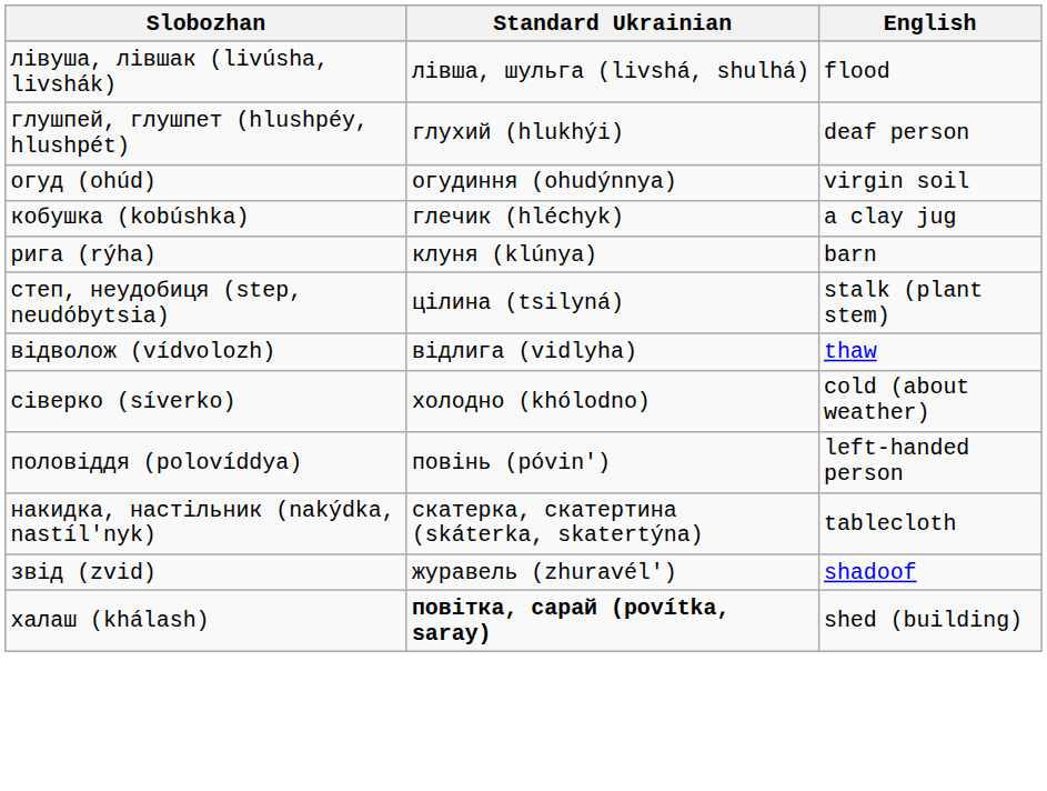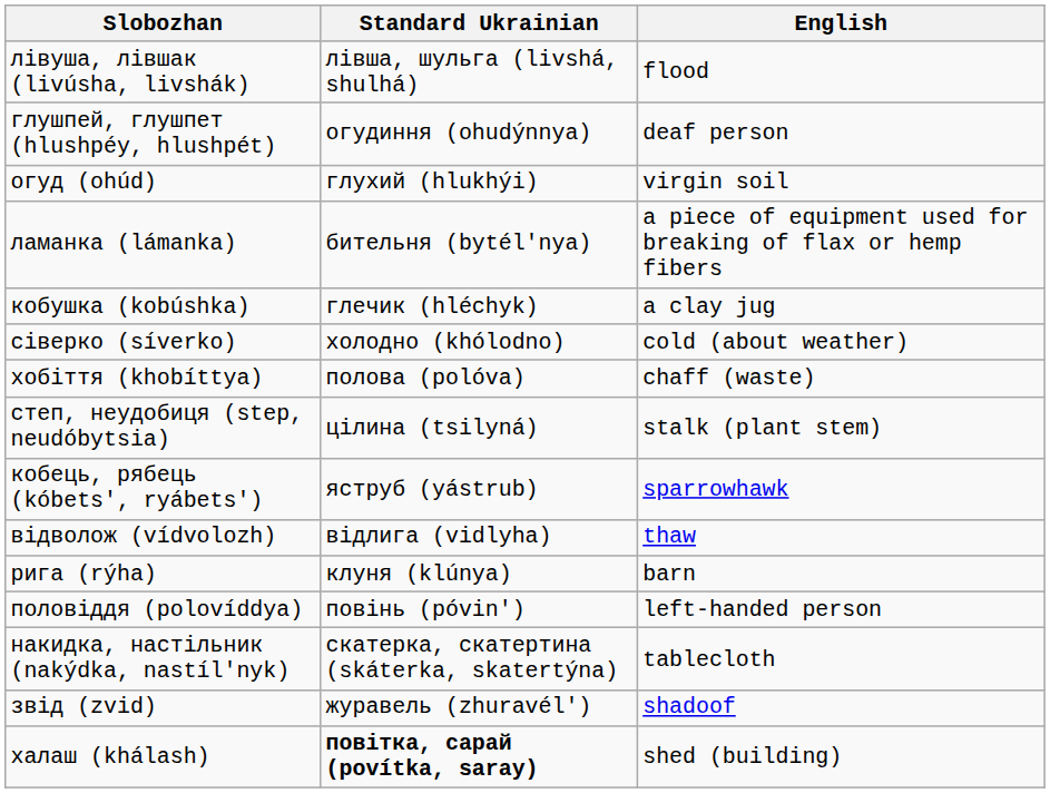глушпей, глушпет (hlushpéy, hlushpét) | Standard Ukrainian: глухий (hlukhýi) -> огудиння (ohudýnnya)
огуд (ohúd) | Standard Ukrainian: огудиння (ohudýnnya) -> глухий (hlukhýi)
+ row: ламанка (lámanka) | бительня (bytél'nya) | a piece of equipment used for breaking of flax or hemp fibers
rows swapped: рига (rýha) <-> сіверко (síverko)
+ row: хобіття (khobíttya) | полова (polóva) | chaff (waste)
+ row: кобець, рябець (kóbets', ryábets') | яструб (yástrub) | sparrowhawk
